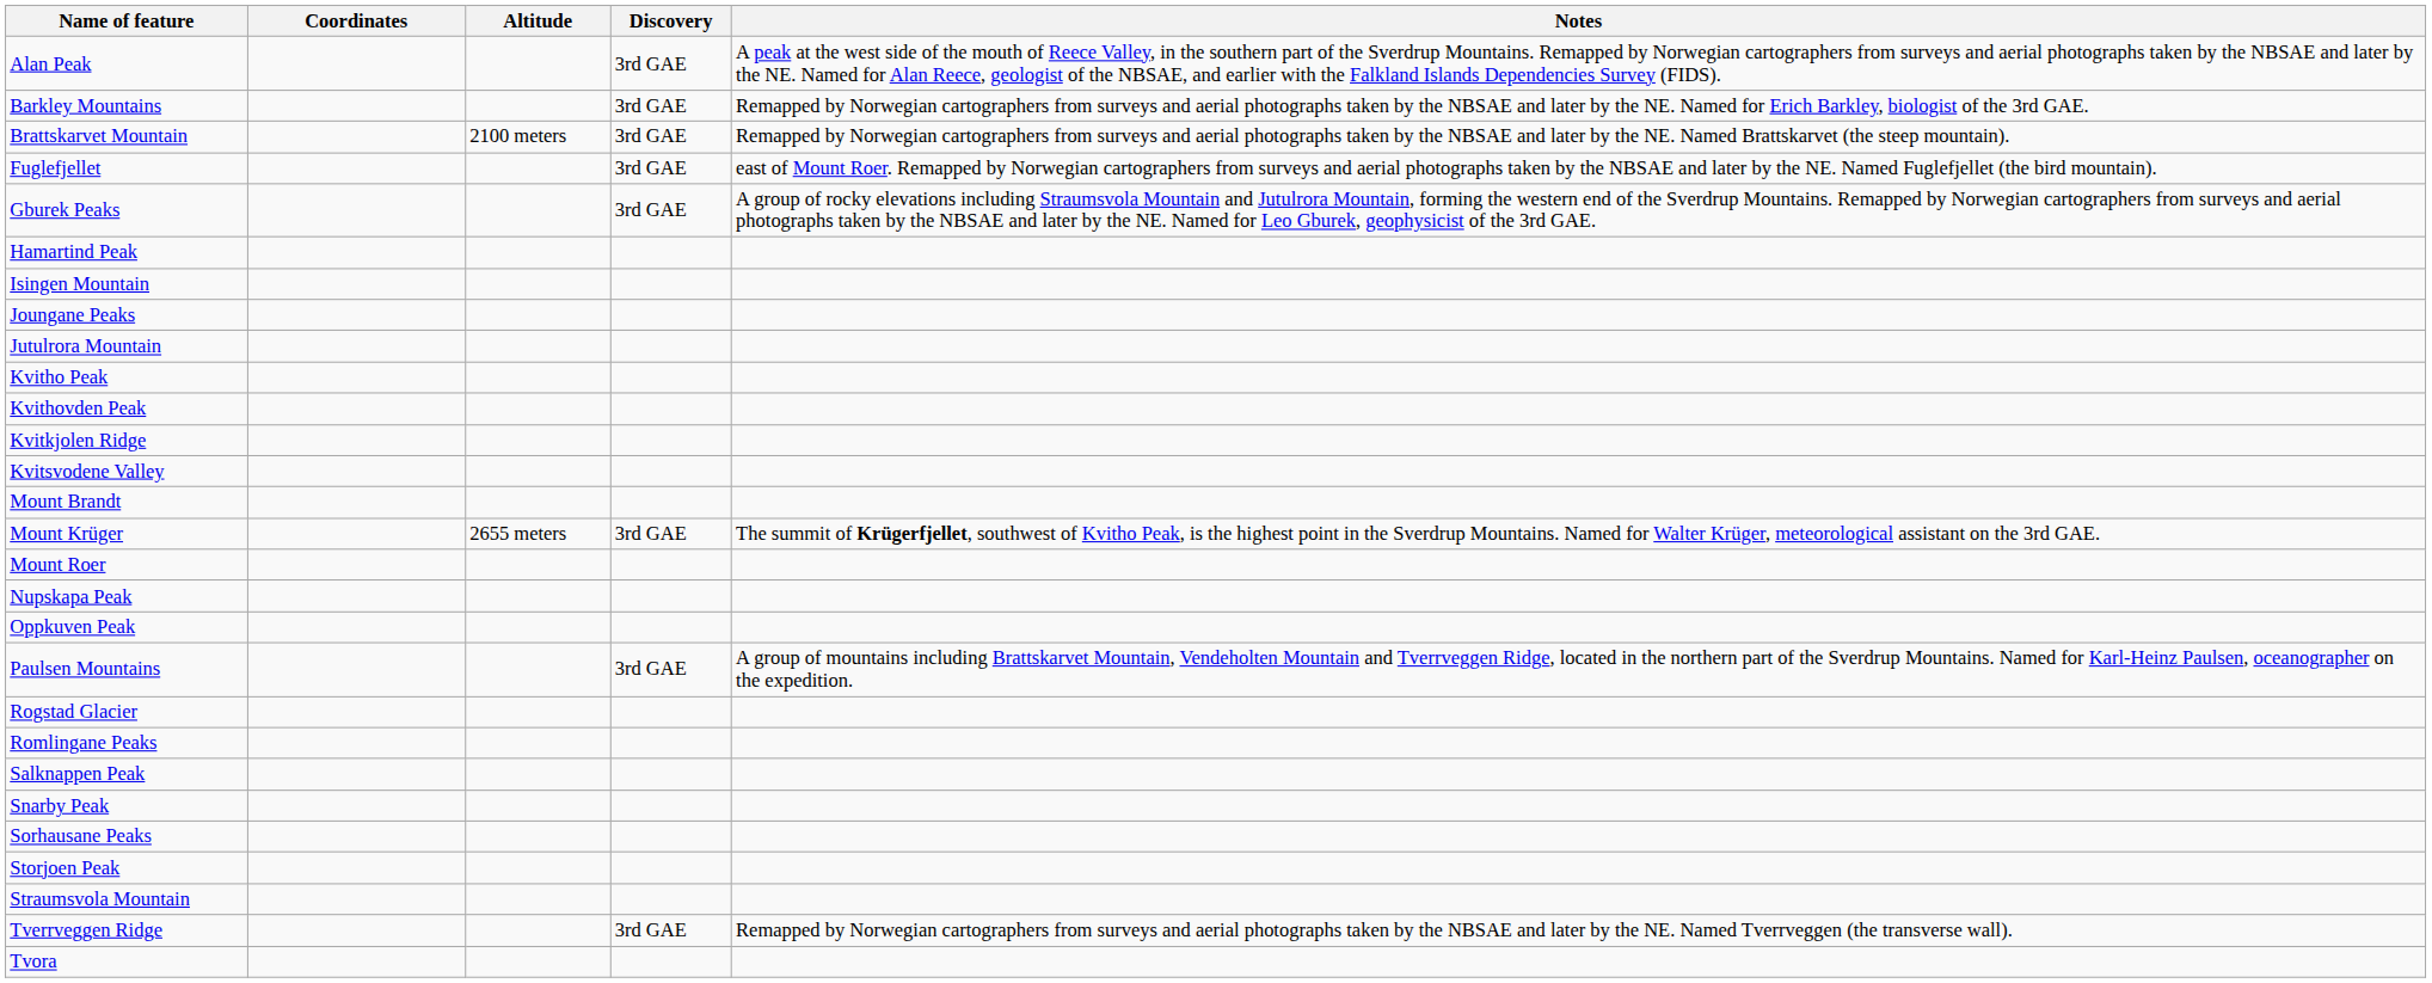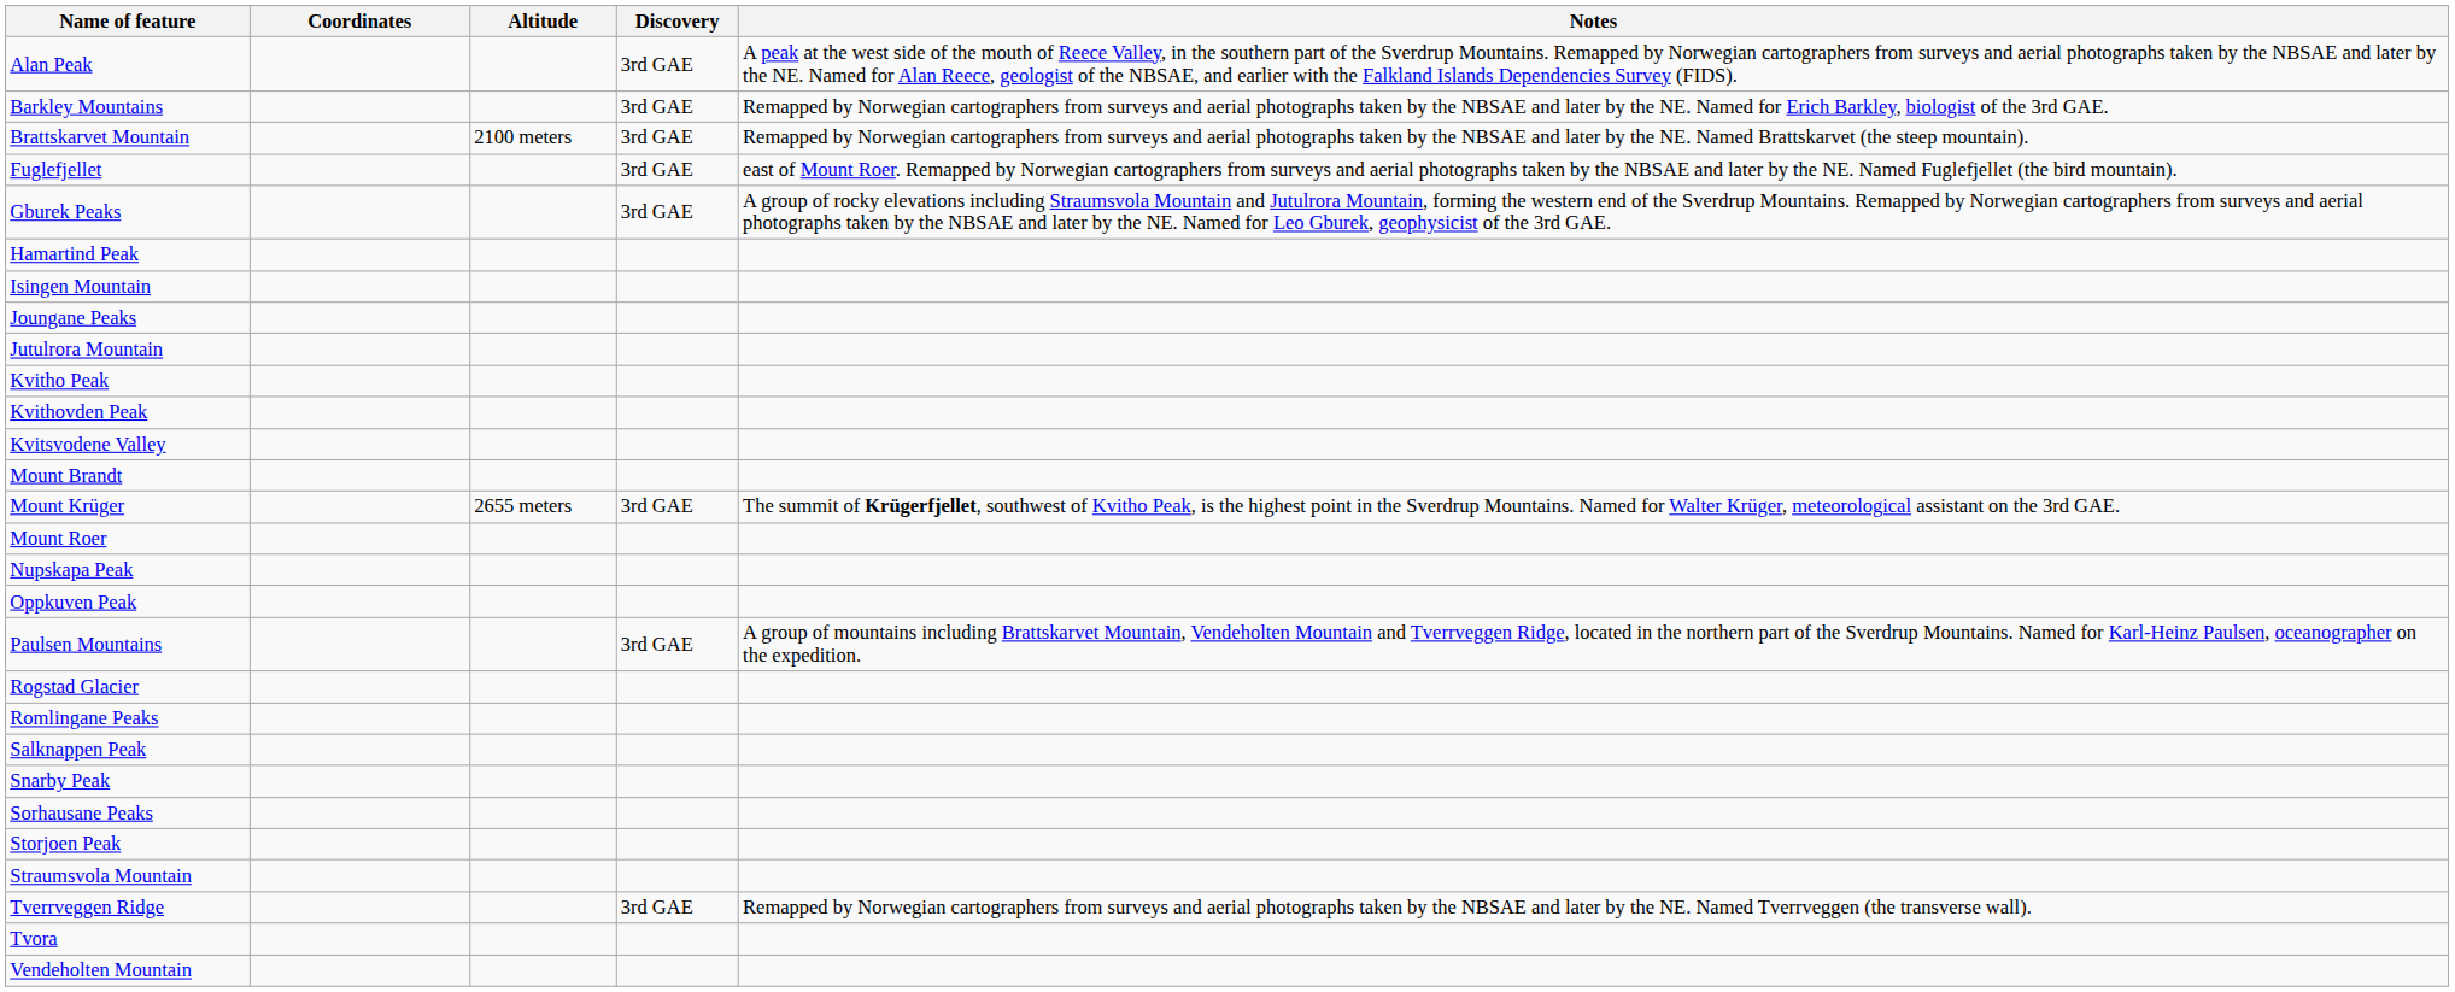- row: Kvitkjolen Ridge
+ row: Vendeholten Mountain
